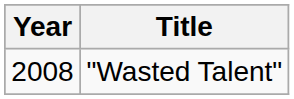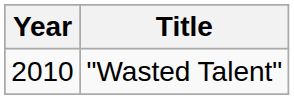"Wasted Talent" | Year: 2008 -> 2010
